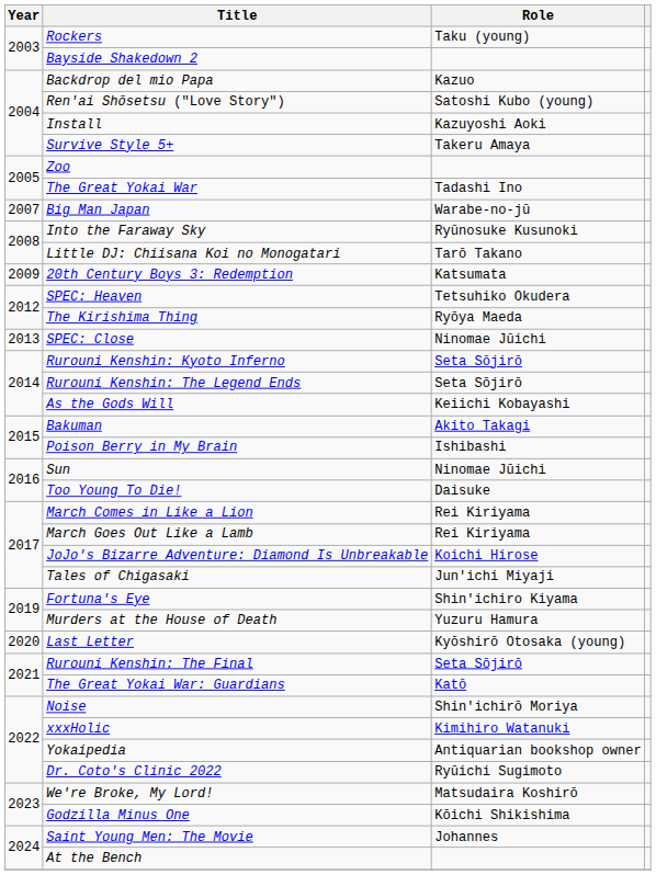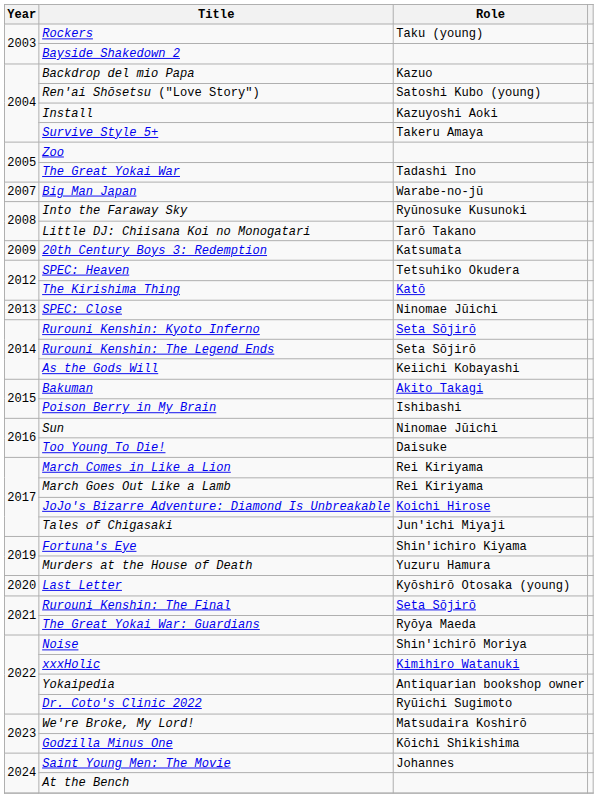The Kirishima Thing | Role: Ryōya Maeda -> Katō
The Great Yokai War: Guardians | Role: Katō -> Ryōya Maeda
